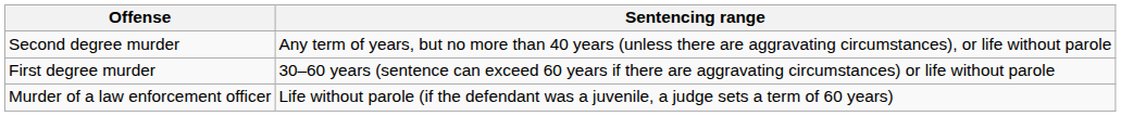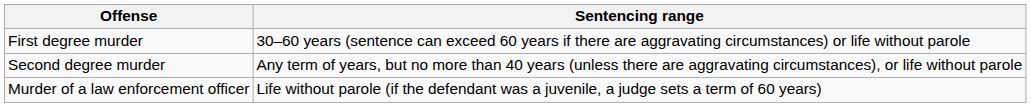rows swapped: Second degree murder <-> First degree murder
